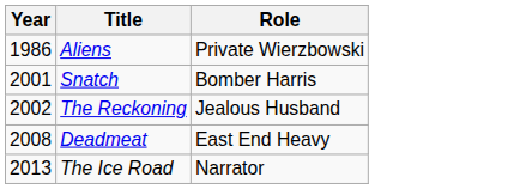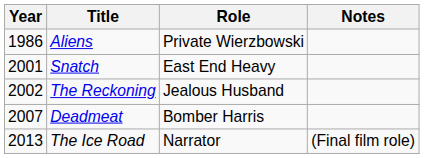+ column: Notes | (Final film role)
Snatch | Role: Bomber Harris -> East End Heavy
Deadmeat | Year: 2008 -> 2007
Deadmeat | Role: East End Heavy -> Bomber Harris
